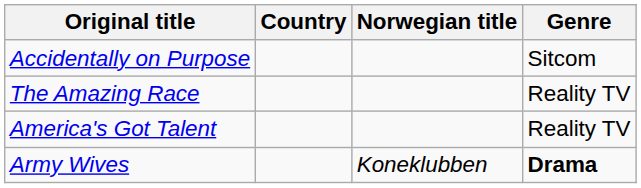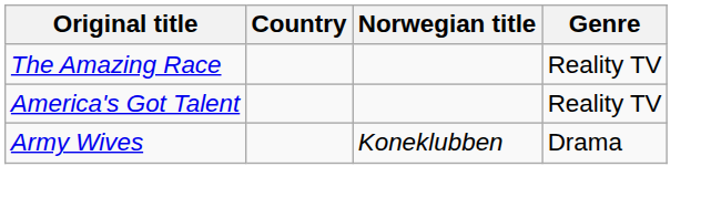- row: Accidentally on Purpose | Sitcom
Army Wives | Genre: bold -> normal
